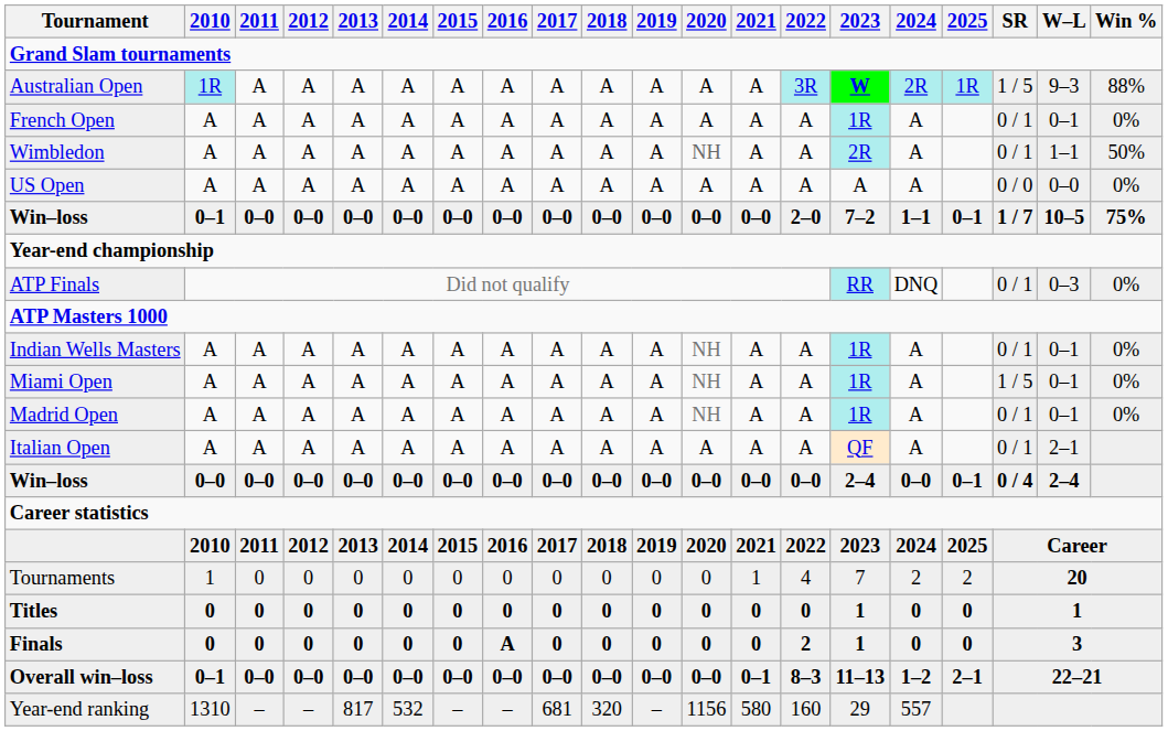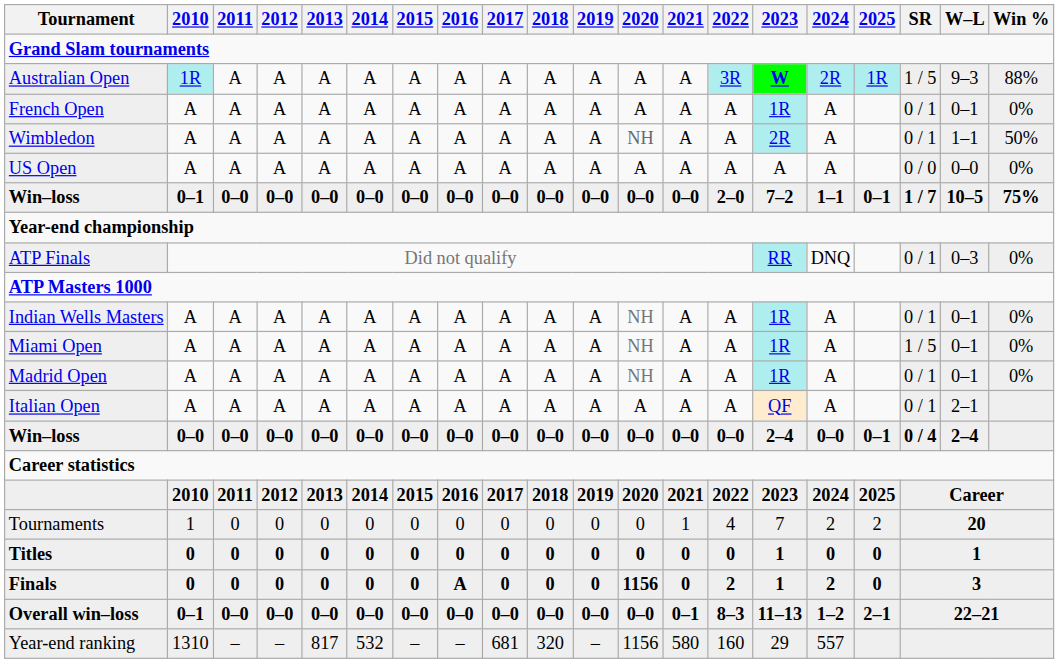Finals | 2020: 0 -> 1156
Finals | 2024: 0 -> 2
